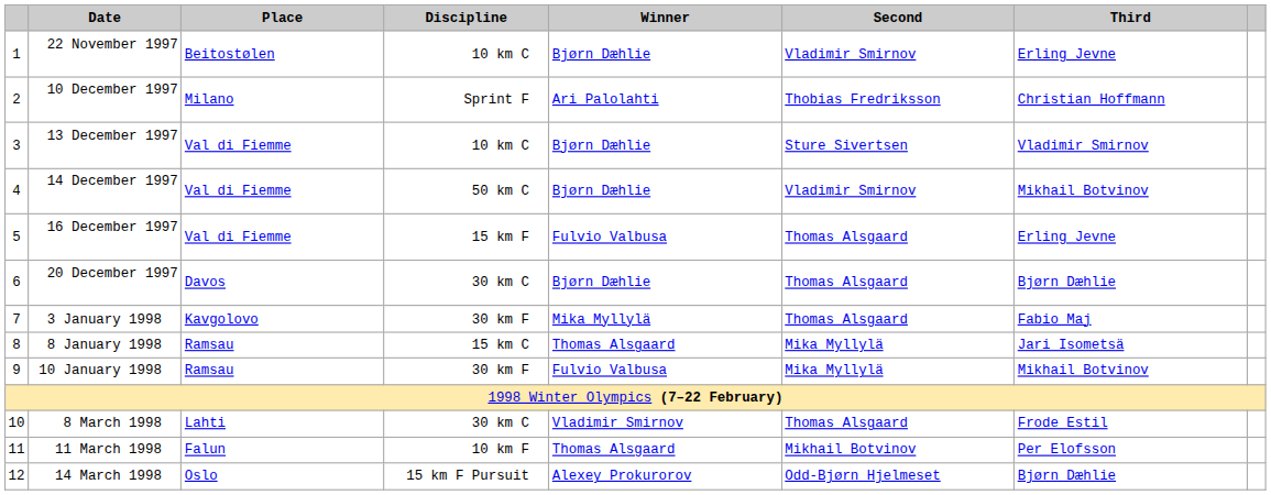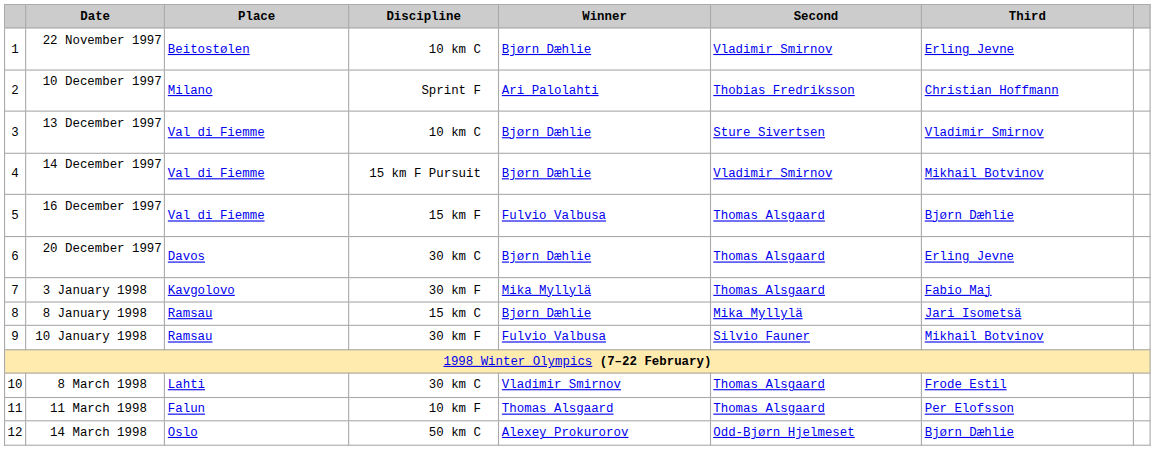14 December 1997 | Discipline: 50 km C -> 15 km F Pursuit
16 December 1997 | Third: Erling Jevne -> Bjørn Dæhlie
20 December 1997 | Third: Bjørn Dæhlie -> Erling Jevne
8 January 1998 | Winner: Thomas Alsgaard -> Bjørn Dæhlie
10 January 1998 | Second: Mika Myllylä -> Silvio Fauner
11 March 1998 | Second: Mikhail Botvinov -> Thomas Alsgaard
14 March 1998 | Discipline: 15 km F Pursuit -> 50 km C
